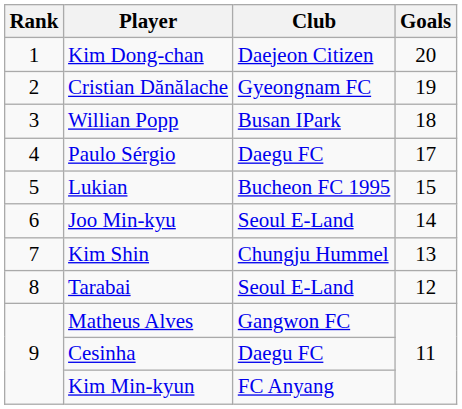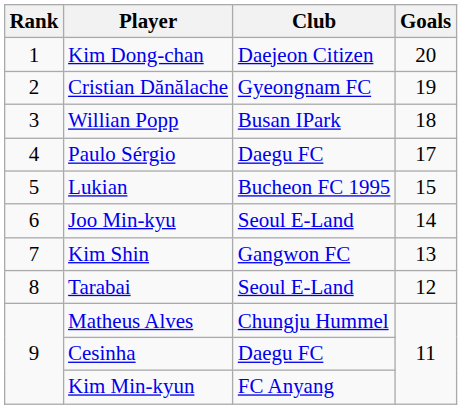Kim Shin | Club: Chungju Hummel -> Gangwon FC
Matheus Alves | Club: Gangwon FC -> Chungju Hummel
